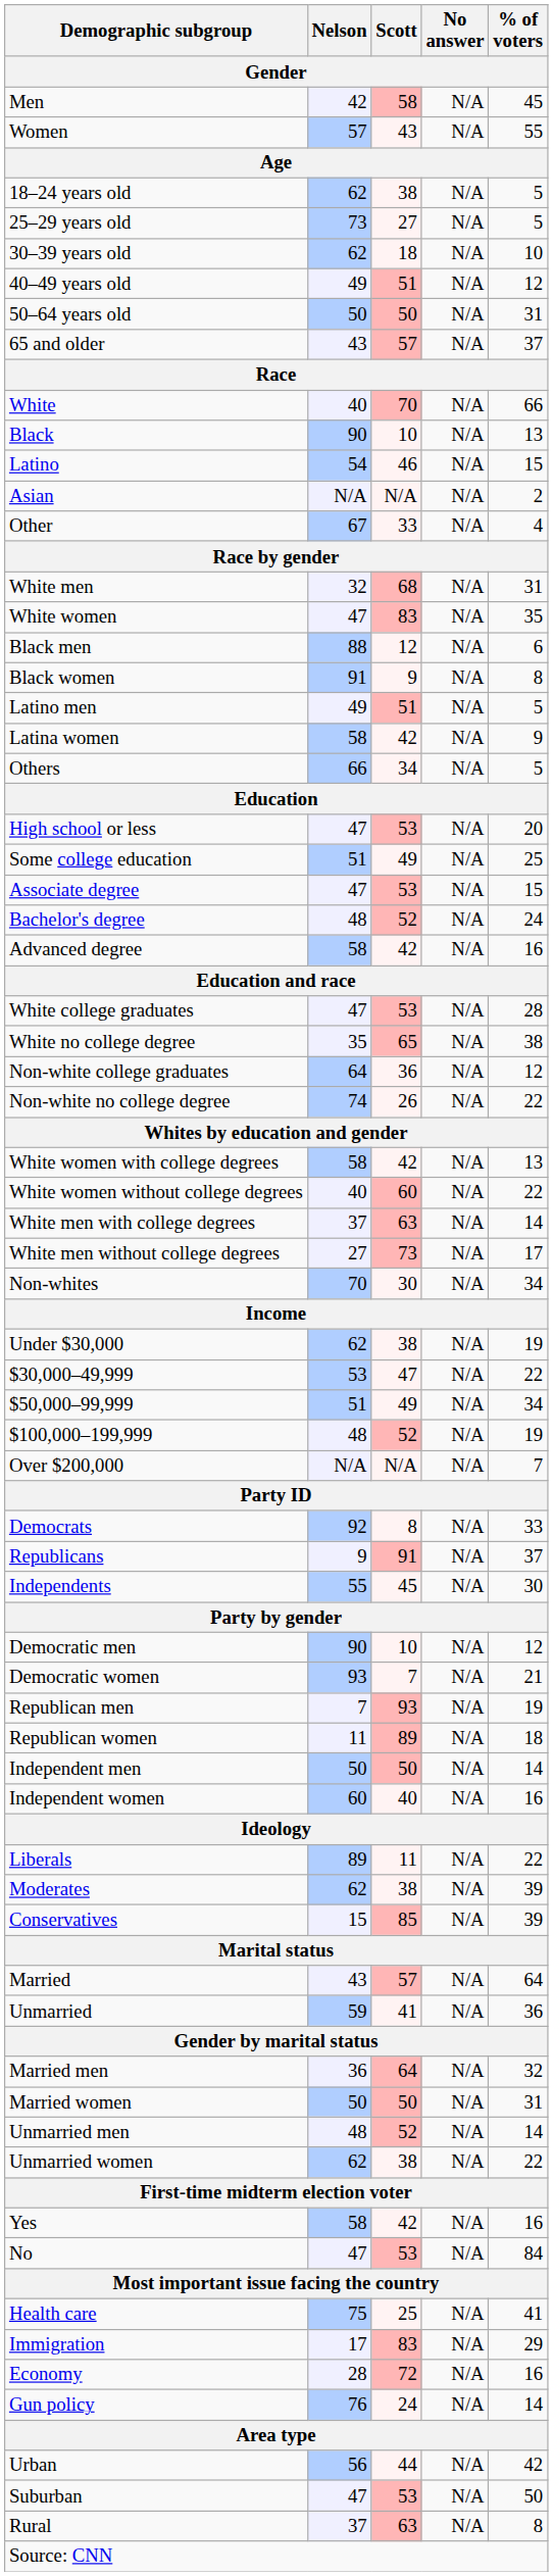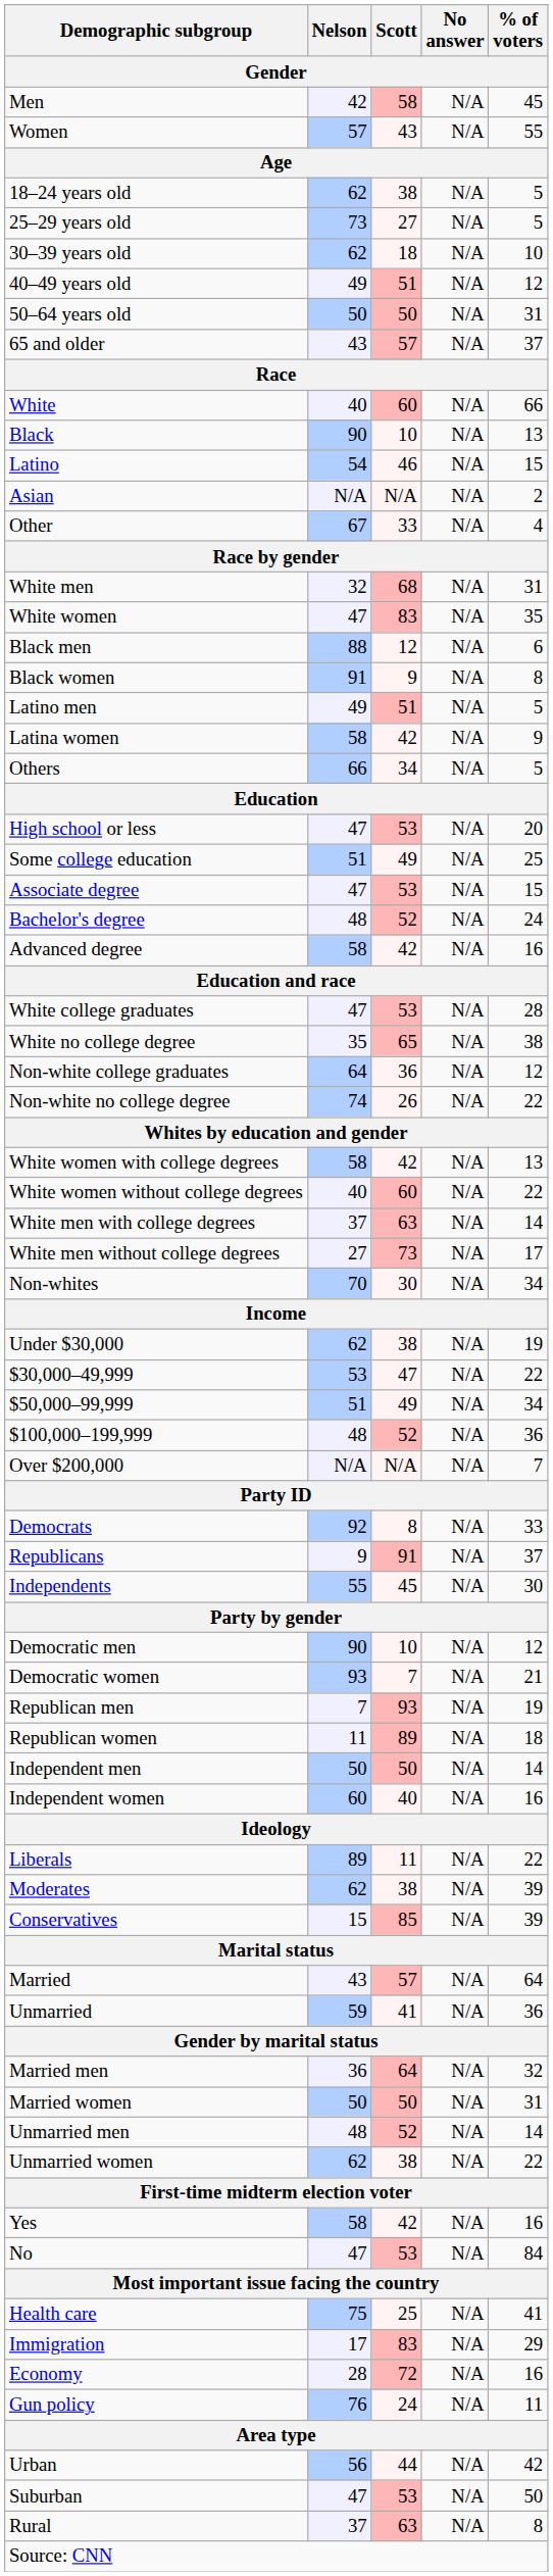White | Scott: 70 -> 60
$100,000–199,999 | % of voters: 19 -> 36
Gun policy | % of voters: 14 -> 11
